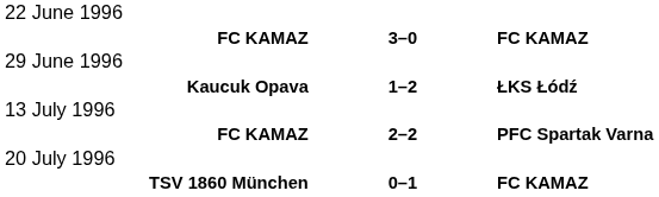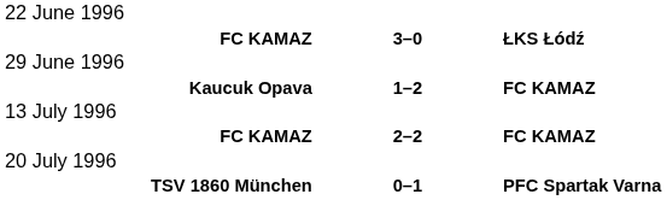FC KAMAZ / 3–0 | column 3: FC KAMAZ -> ŁKS Łódź
Kaucuk Opava | column 3: ŁKS Łódź -> FC KAMAZ
FC KAMAZ / 2–2 | column 3: PFC Spartak Varna -> FC KAMAZ
TSV 1860 München | column 3: FC KAMAZ -> PFC Spartak Varna
